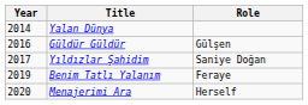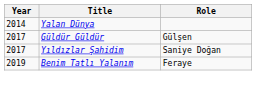Güldür Güldür | Year: 2016 -> 2017
- row: 2020 | Menajerimi Ara | Herself
